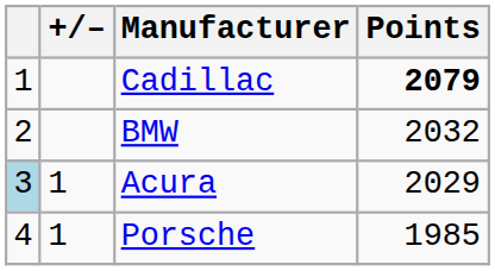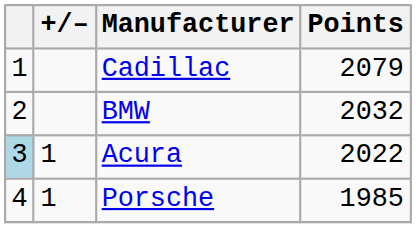Cadillac | Points: bold -> normal
Acura | Points: 2029 -> 2022
